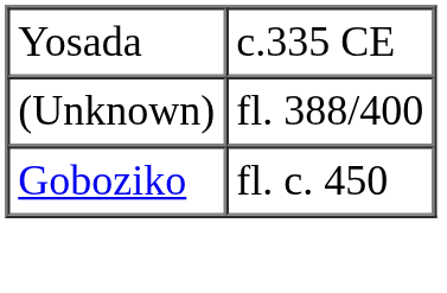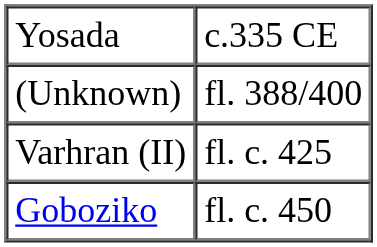+ row: Varhran (II) | fl. c. 425
